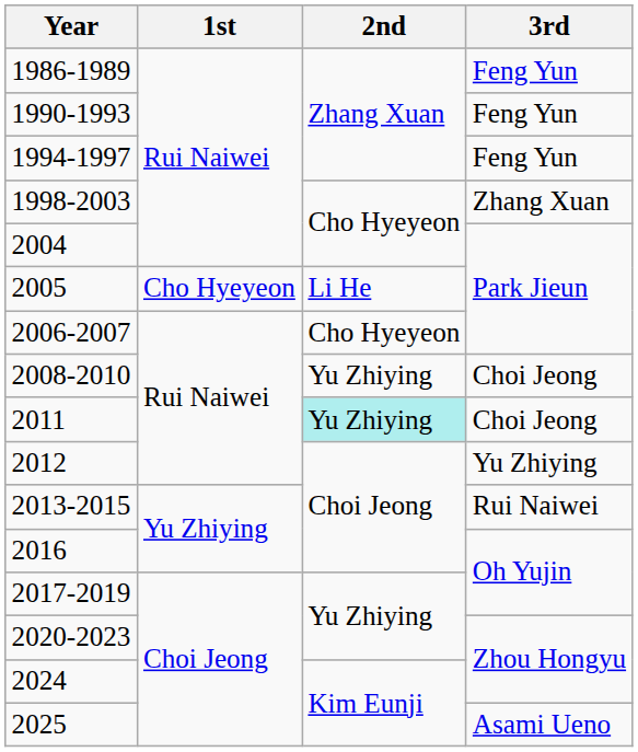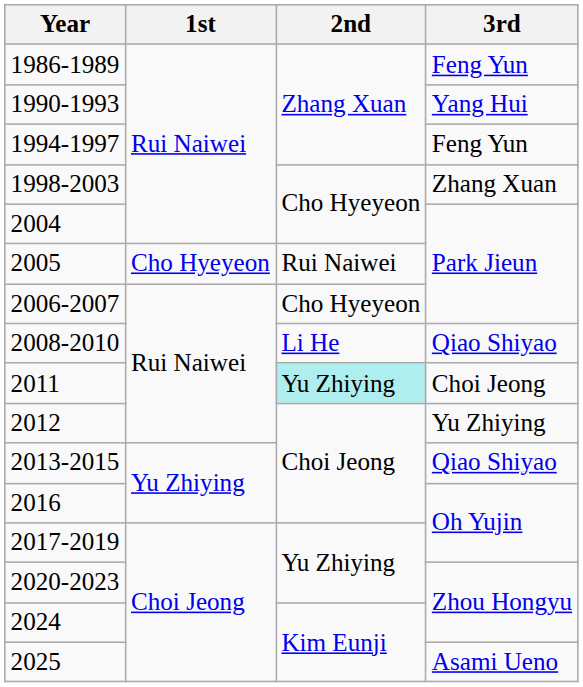1990-1993 | 3rd: Feng Yun -> Yang Hui
2005 | 2nd: Li He -> Rui Naiwei
2008-2010 | 2nd: Yu Zhiying -> Li He
2008-2010 | 3rd: Choi Jeong -> Qiao Shiyao
2013-2015 | 3rd: Rui Naiwei -> Qiao Shiyao
